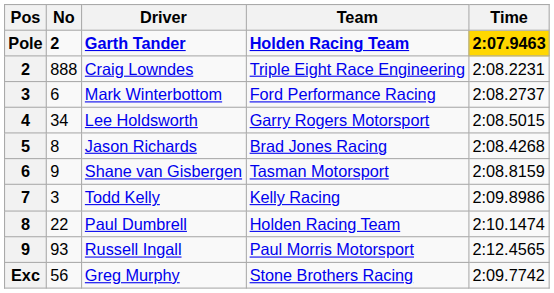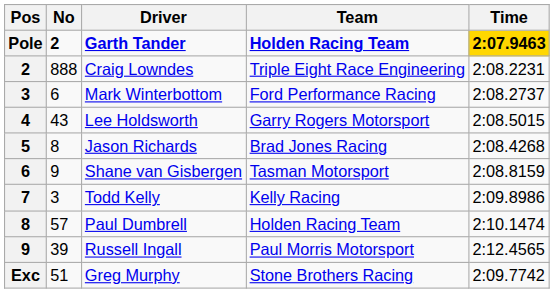Lee Holdsworth | No: 34 -> 43
Paul Dumbrell | No: 22 -> 57
Russell Ingall | No: 93 -> 39
Greg Murphy | No: 56 -> 51
